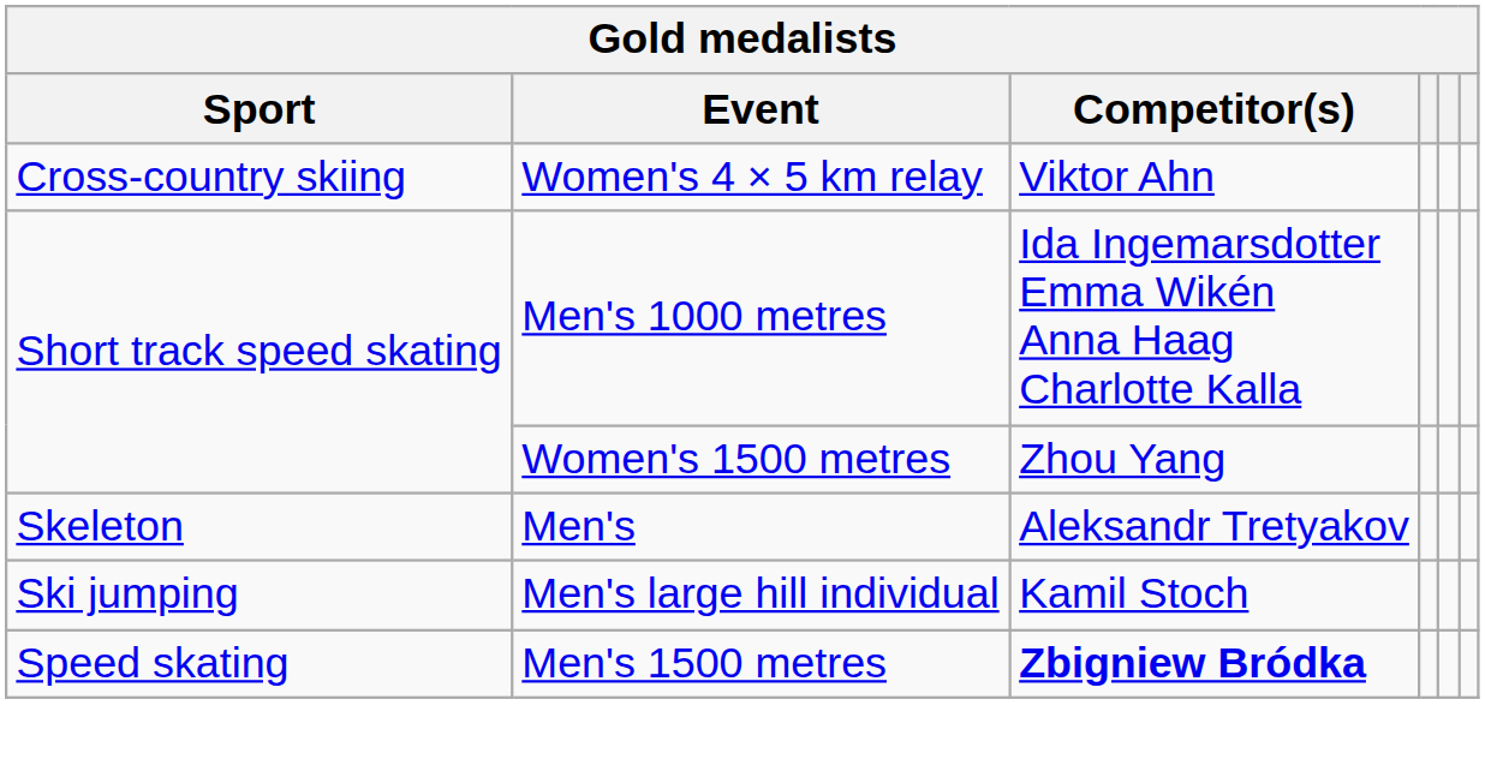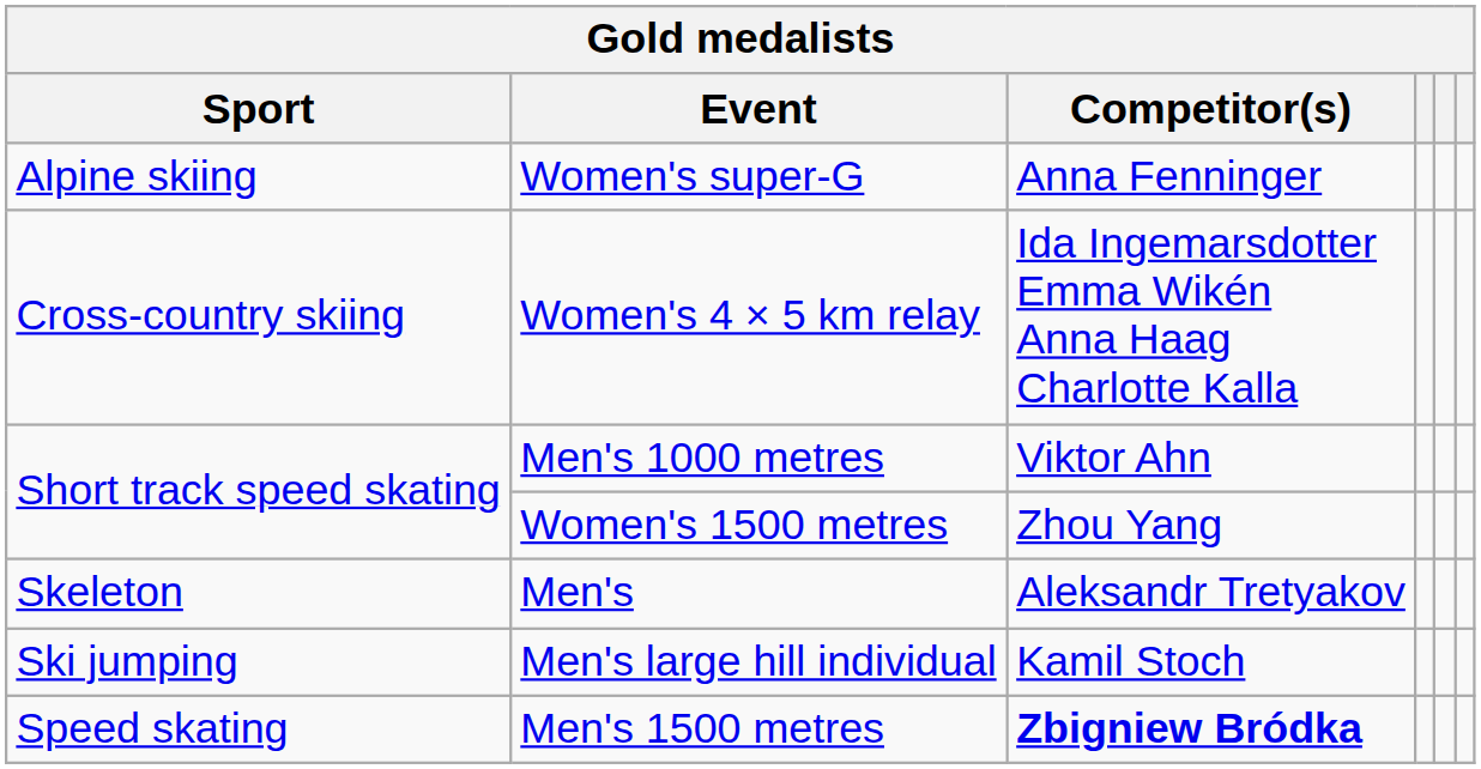+ row: Alpine skiing | Women's super-G | Anna Fenninger
Women's 4 × 5 km relay | Competitor(s): Viktor Ahn -> Ida Ingemarsdotter Emma Wikén Anna Haag Charlotte Kalla
Men's 1000 metres | Competitor(s): Ida Ingemarsdotter Emma Wikén Anna Haag Charlotte Kalla -> Viktor Ahn
